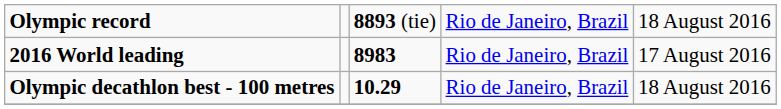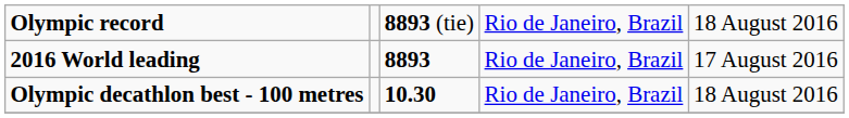2016 World leading | column 3: 8983 -> 8893
Olympic decathlon best - 100 metres | column 3: 10.29 -> 10.30
